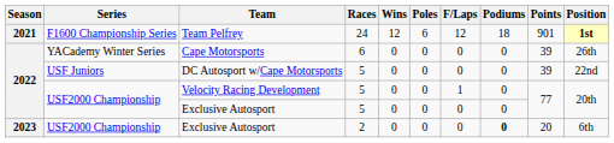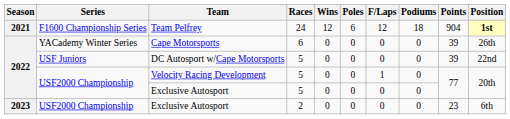Team Pelfrey | Points: 901 -> 904
Exclusive Autosport / 2 | Podiums: bold -> normal
Exclusive Autosport / 2 | Points: 20 -> 23
